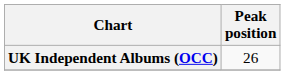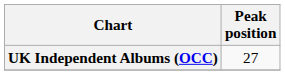UK Independent Albums (OCC) | Peak position: 26 -> 27
